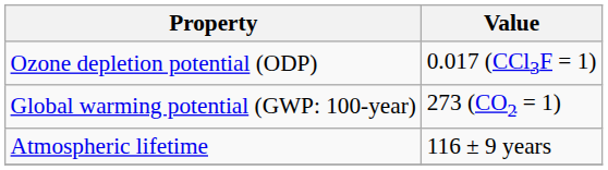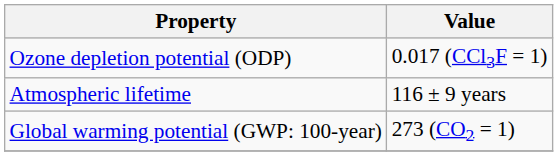rows swapped: Global warming potential (GWP: 100-year) <-> Atmospheric lifetime
